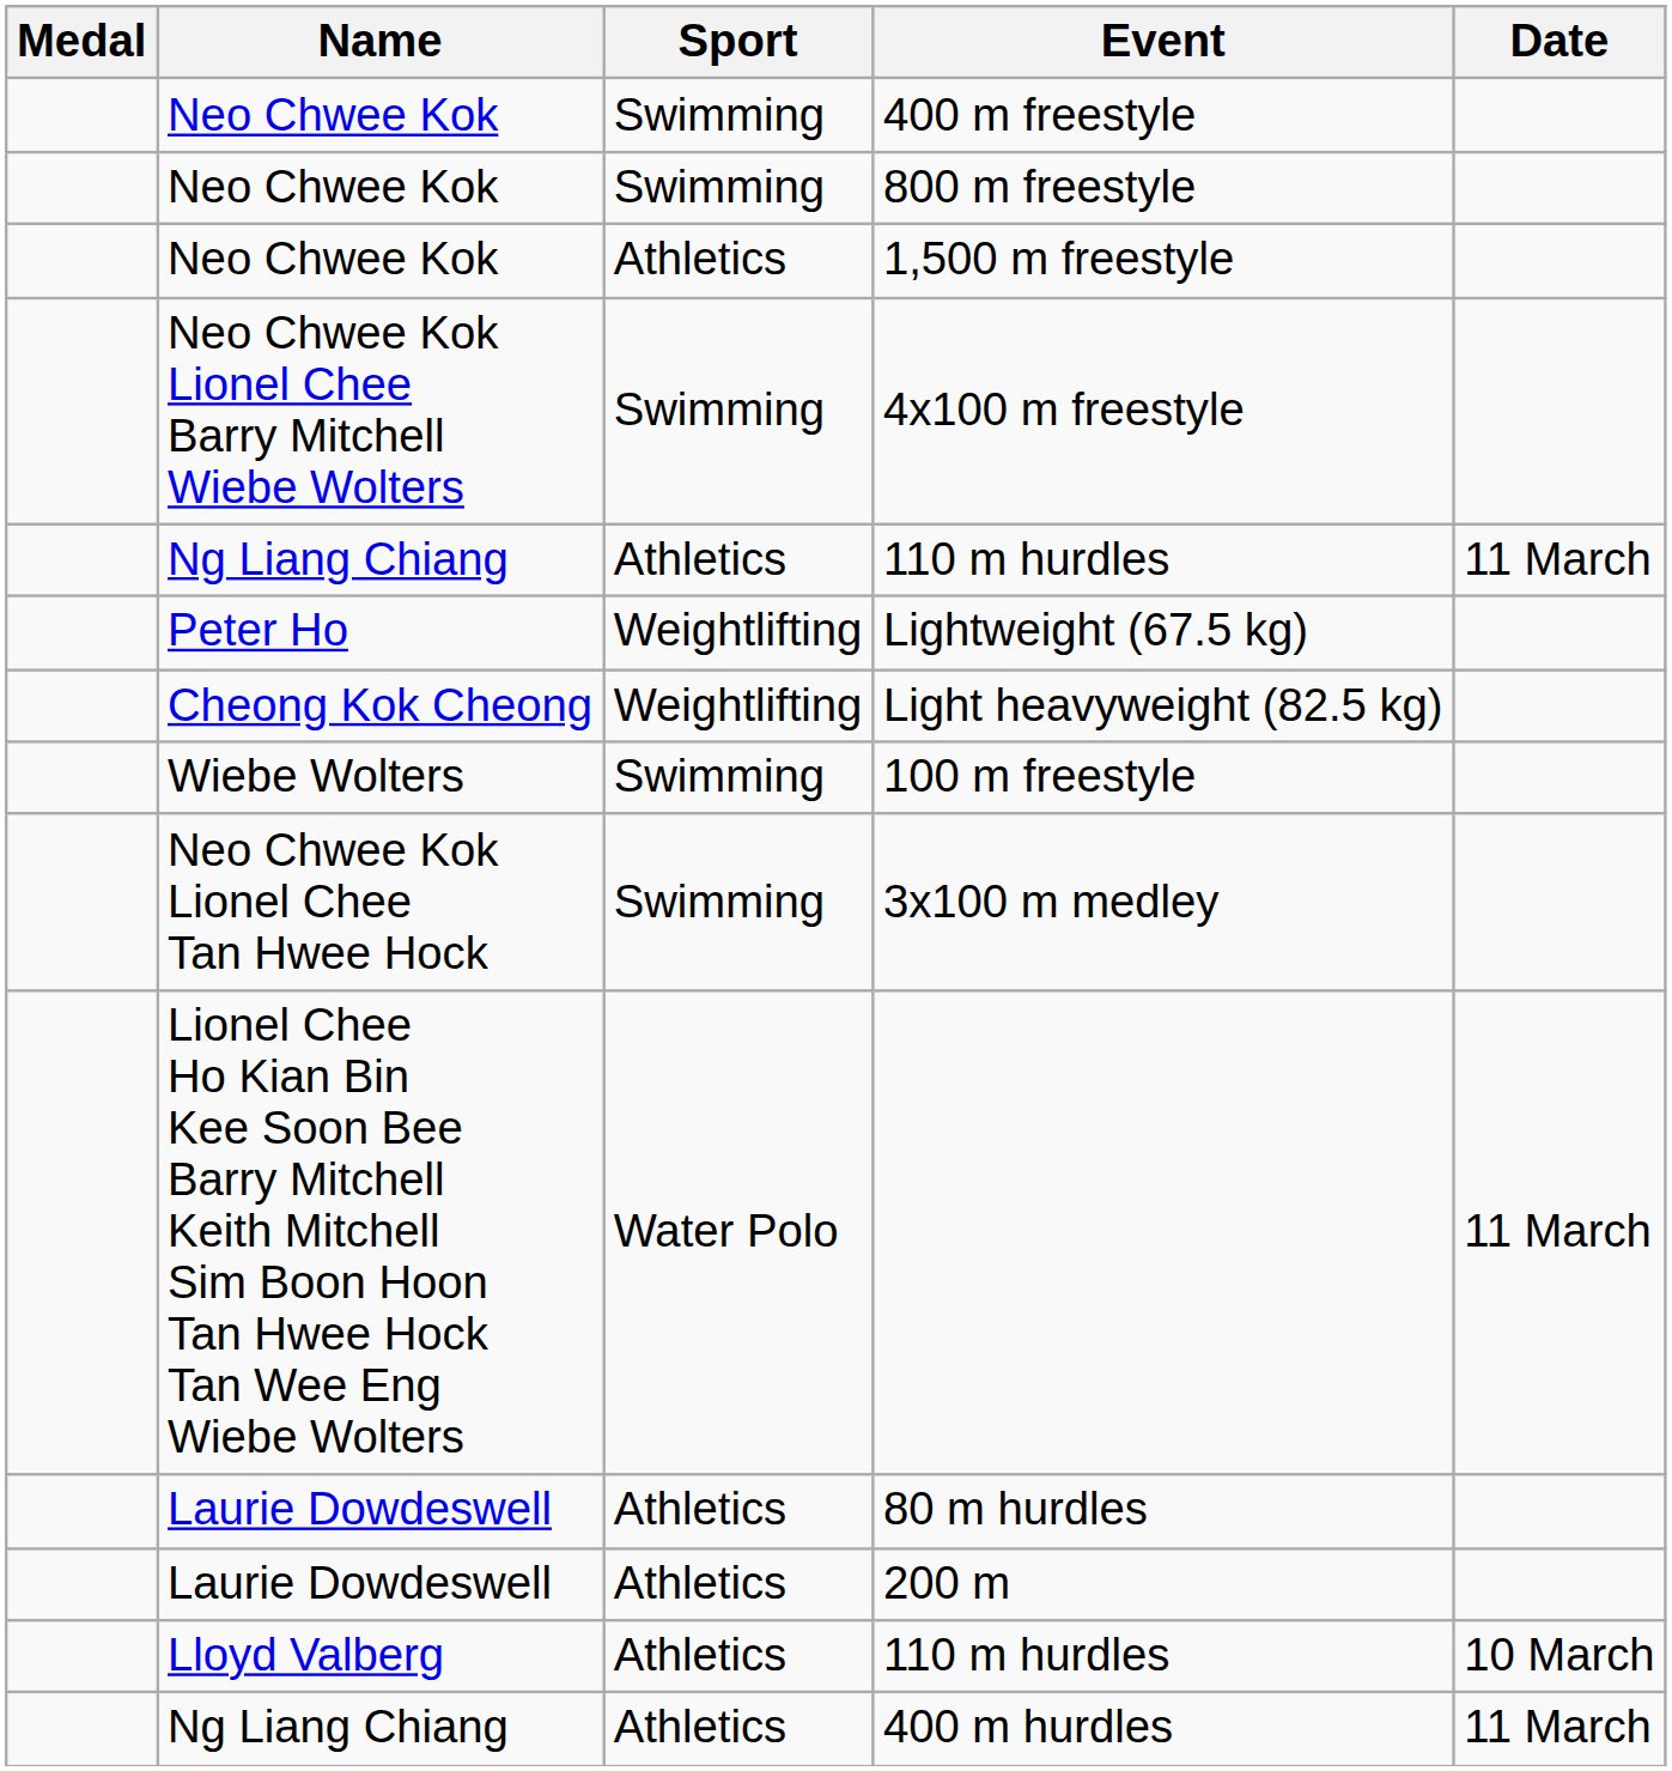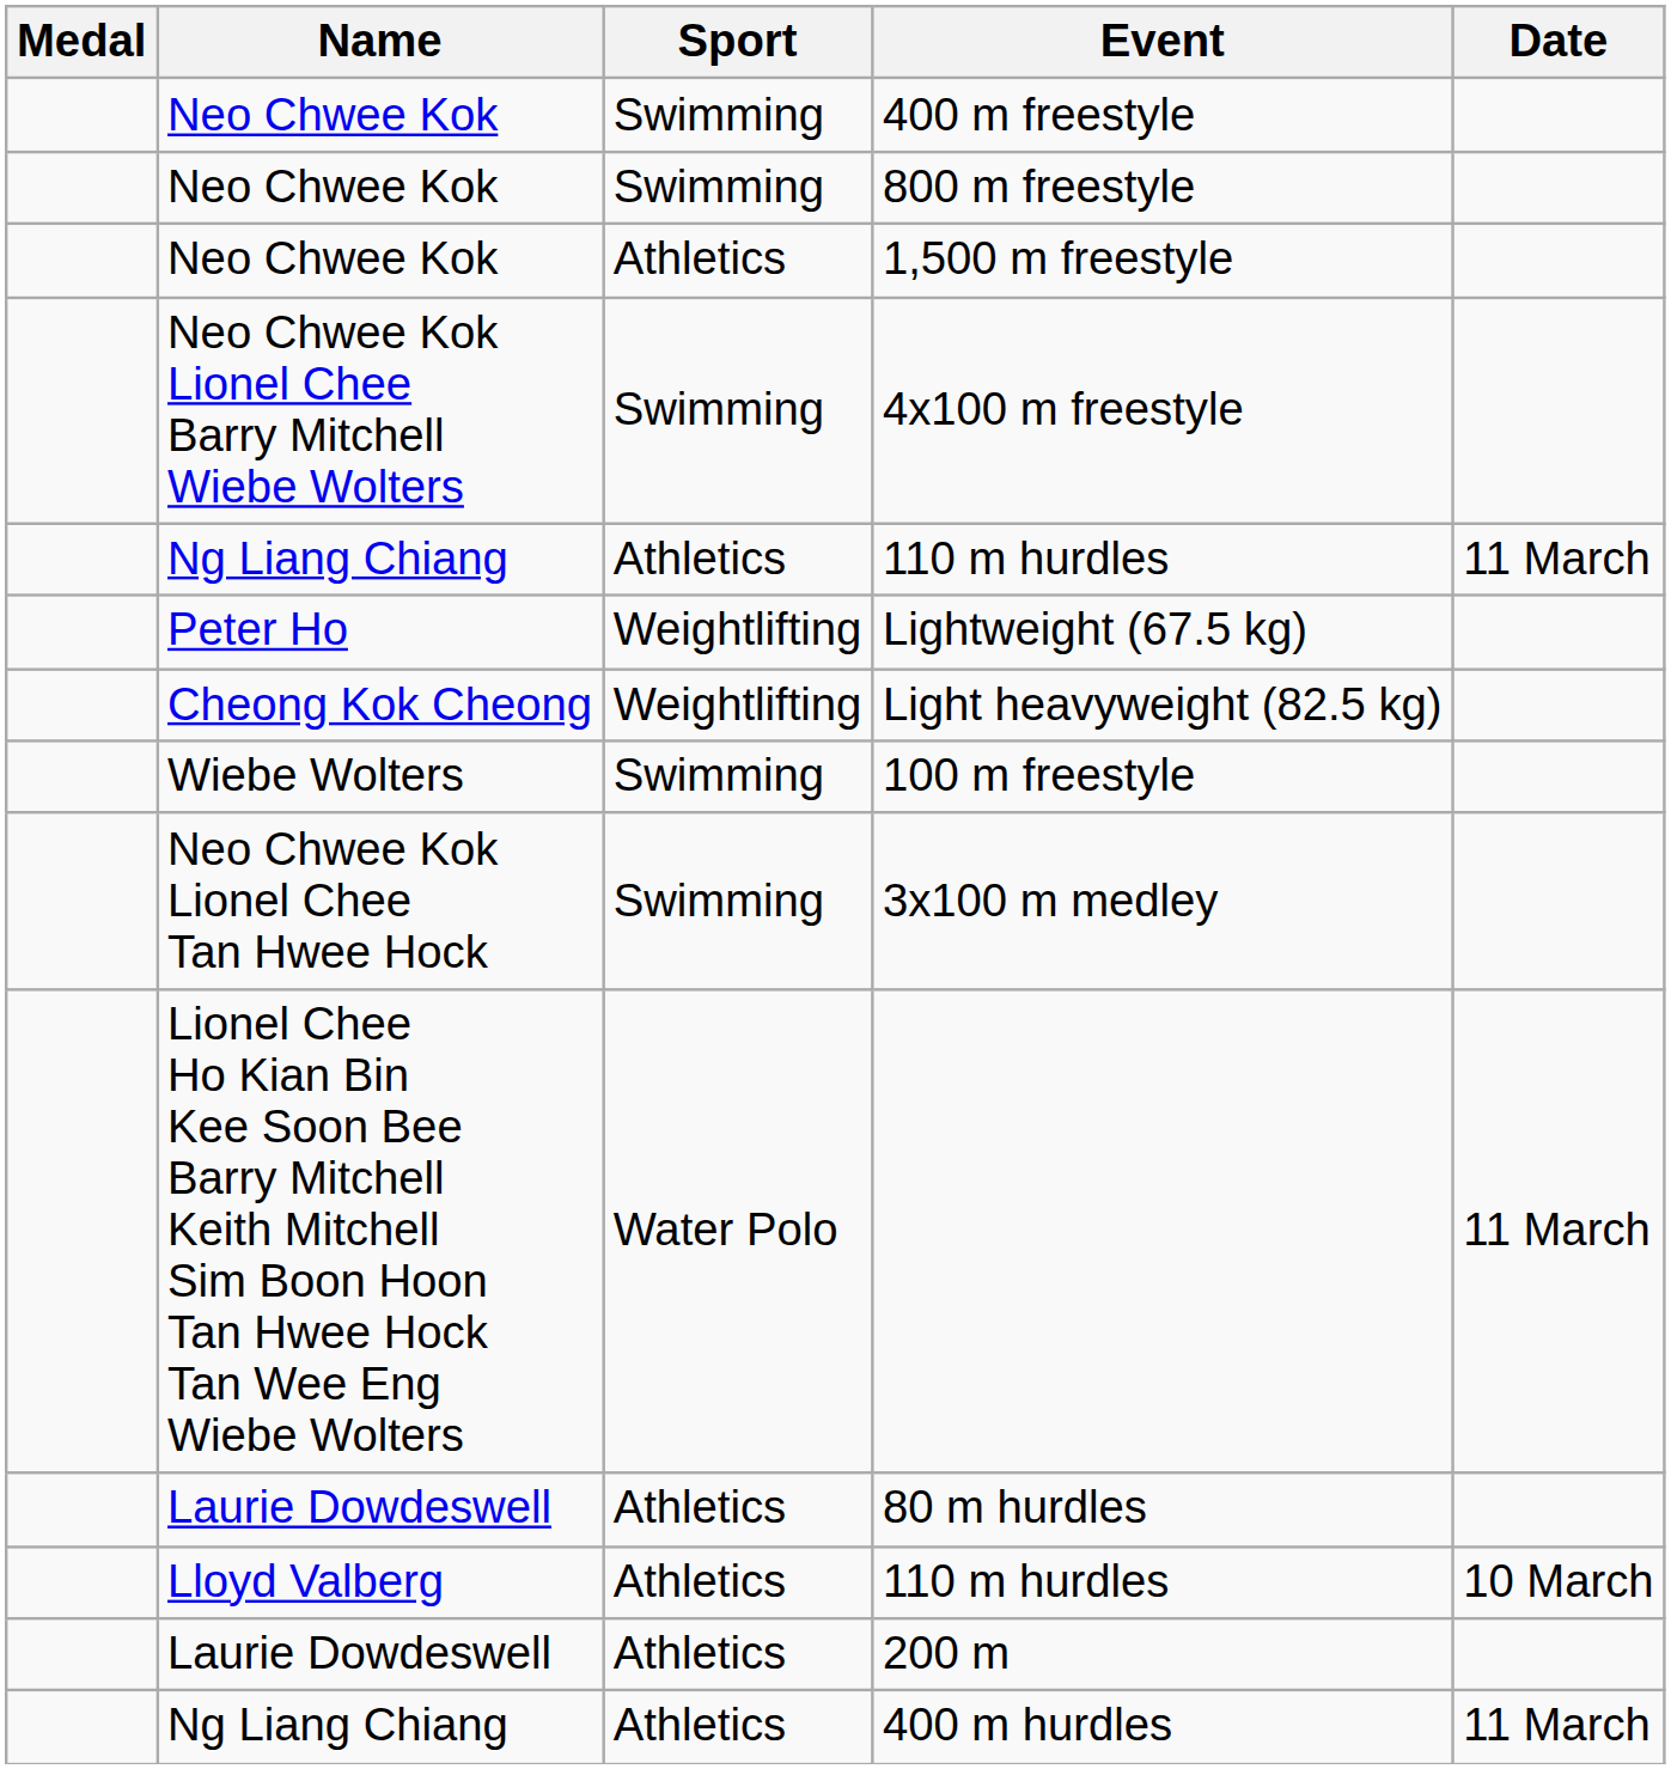rows swapped: 200 m <-> Lloyd Valberg / 110 m hurdles
